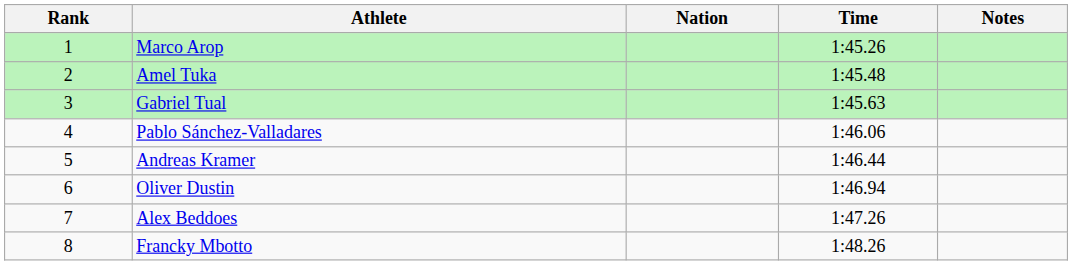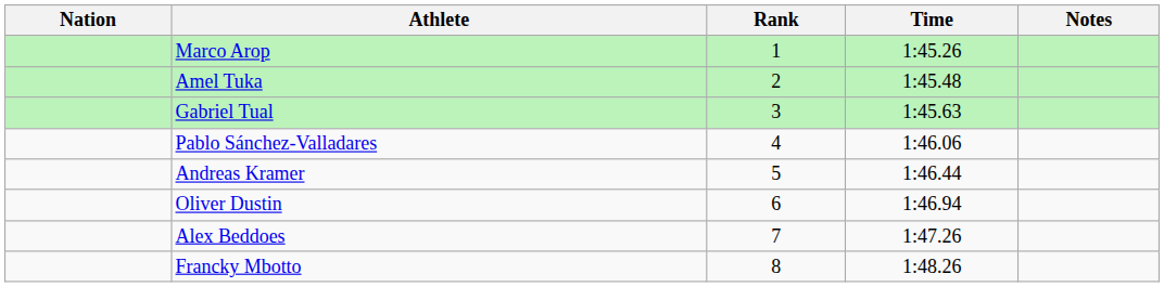columns swapped: Rank <-> Nation
